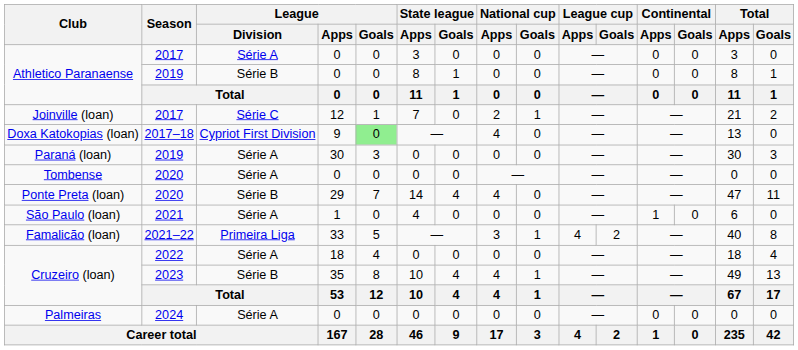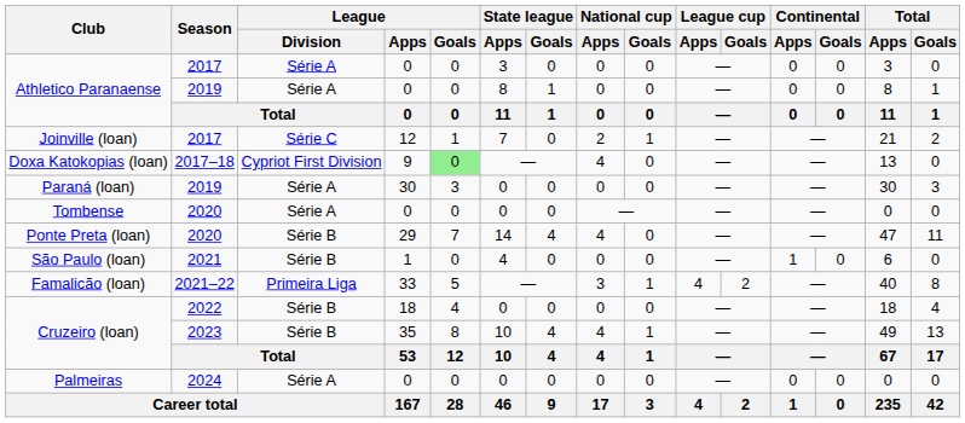Athletico Paranaense / 2019 | League / Division: Série B -> Série A
São Paulo (loan) | League / Division: Série A -> Série B
Cruzeiro (loan) / 2022 | League / Division: Série A -> Série B
